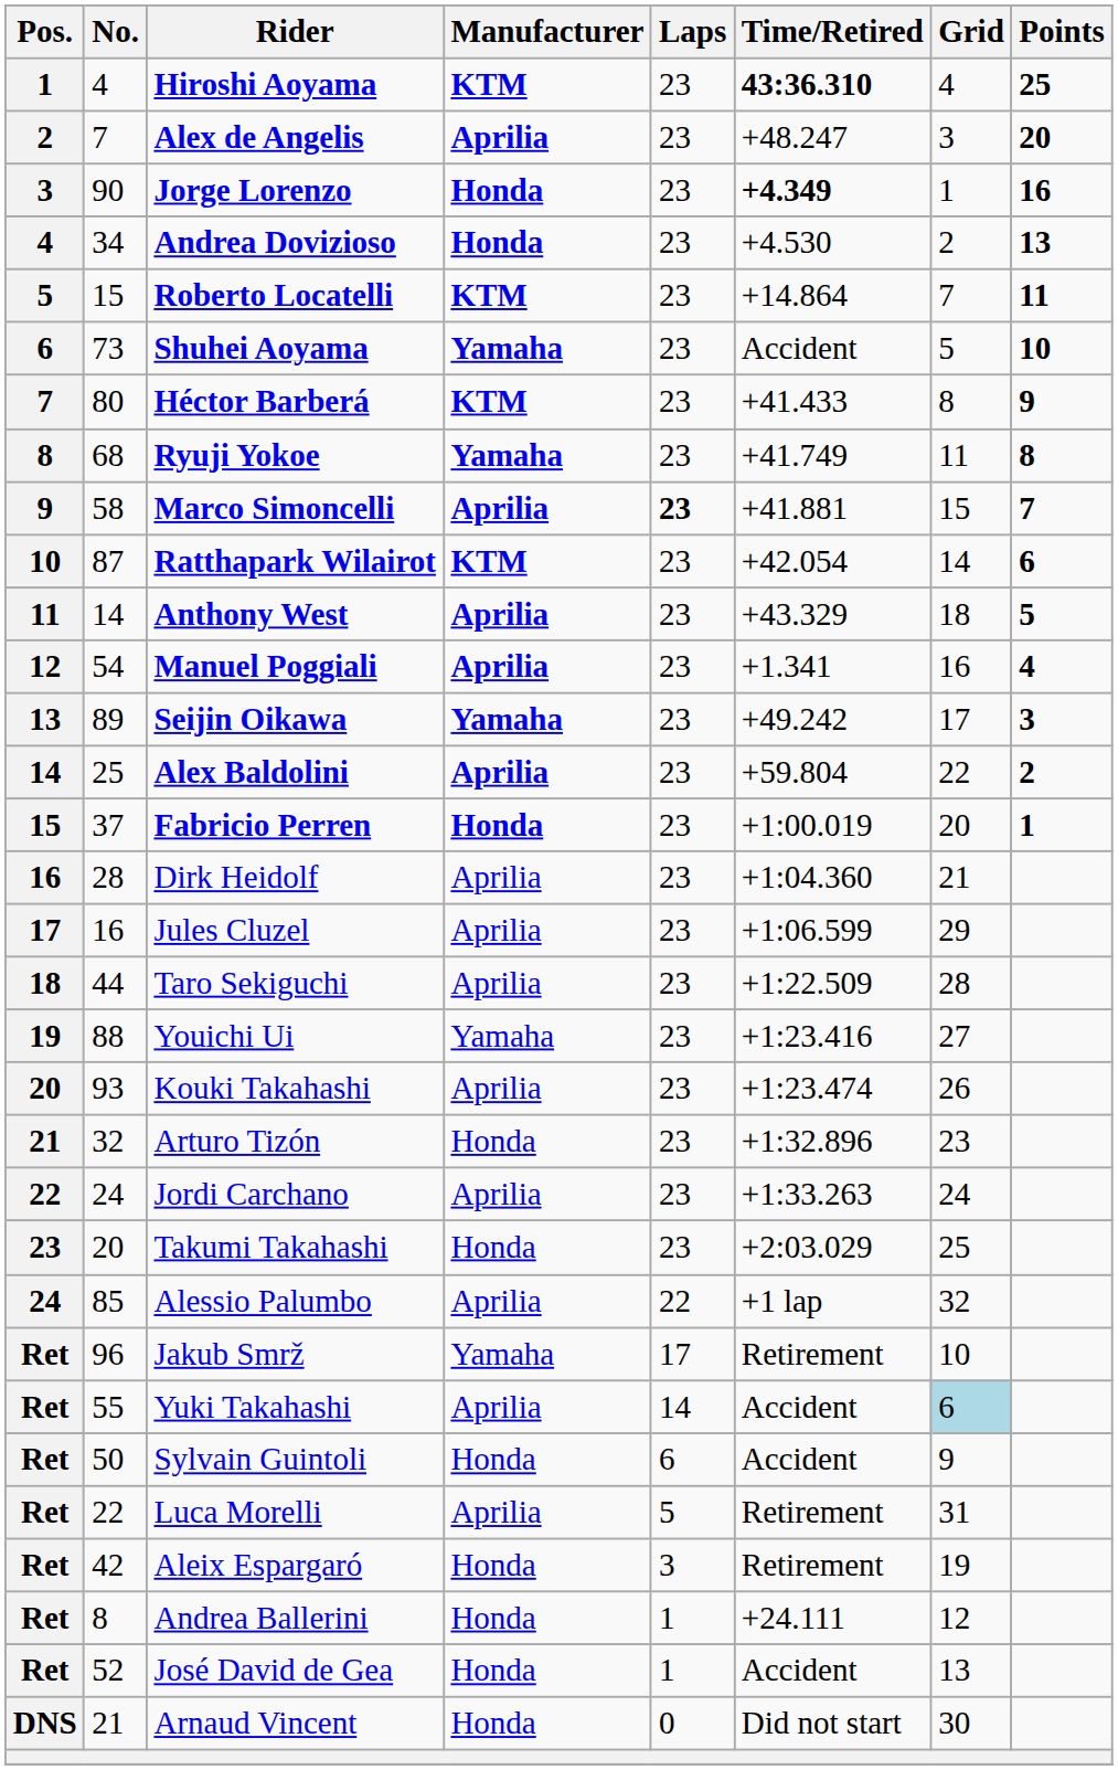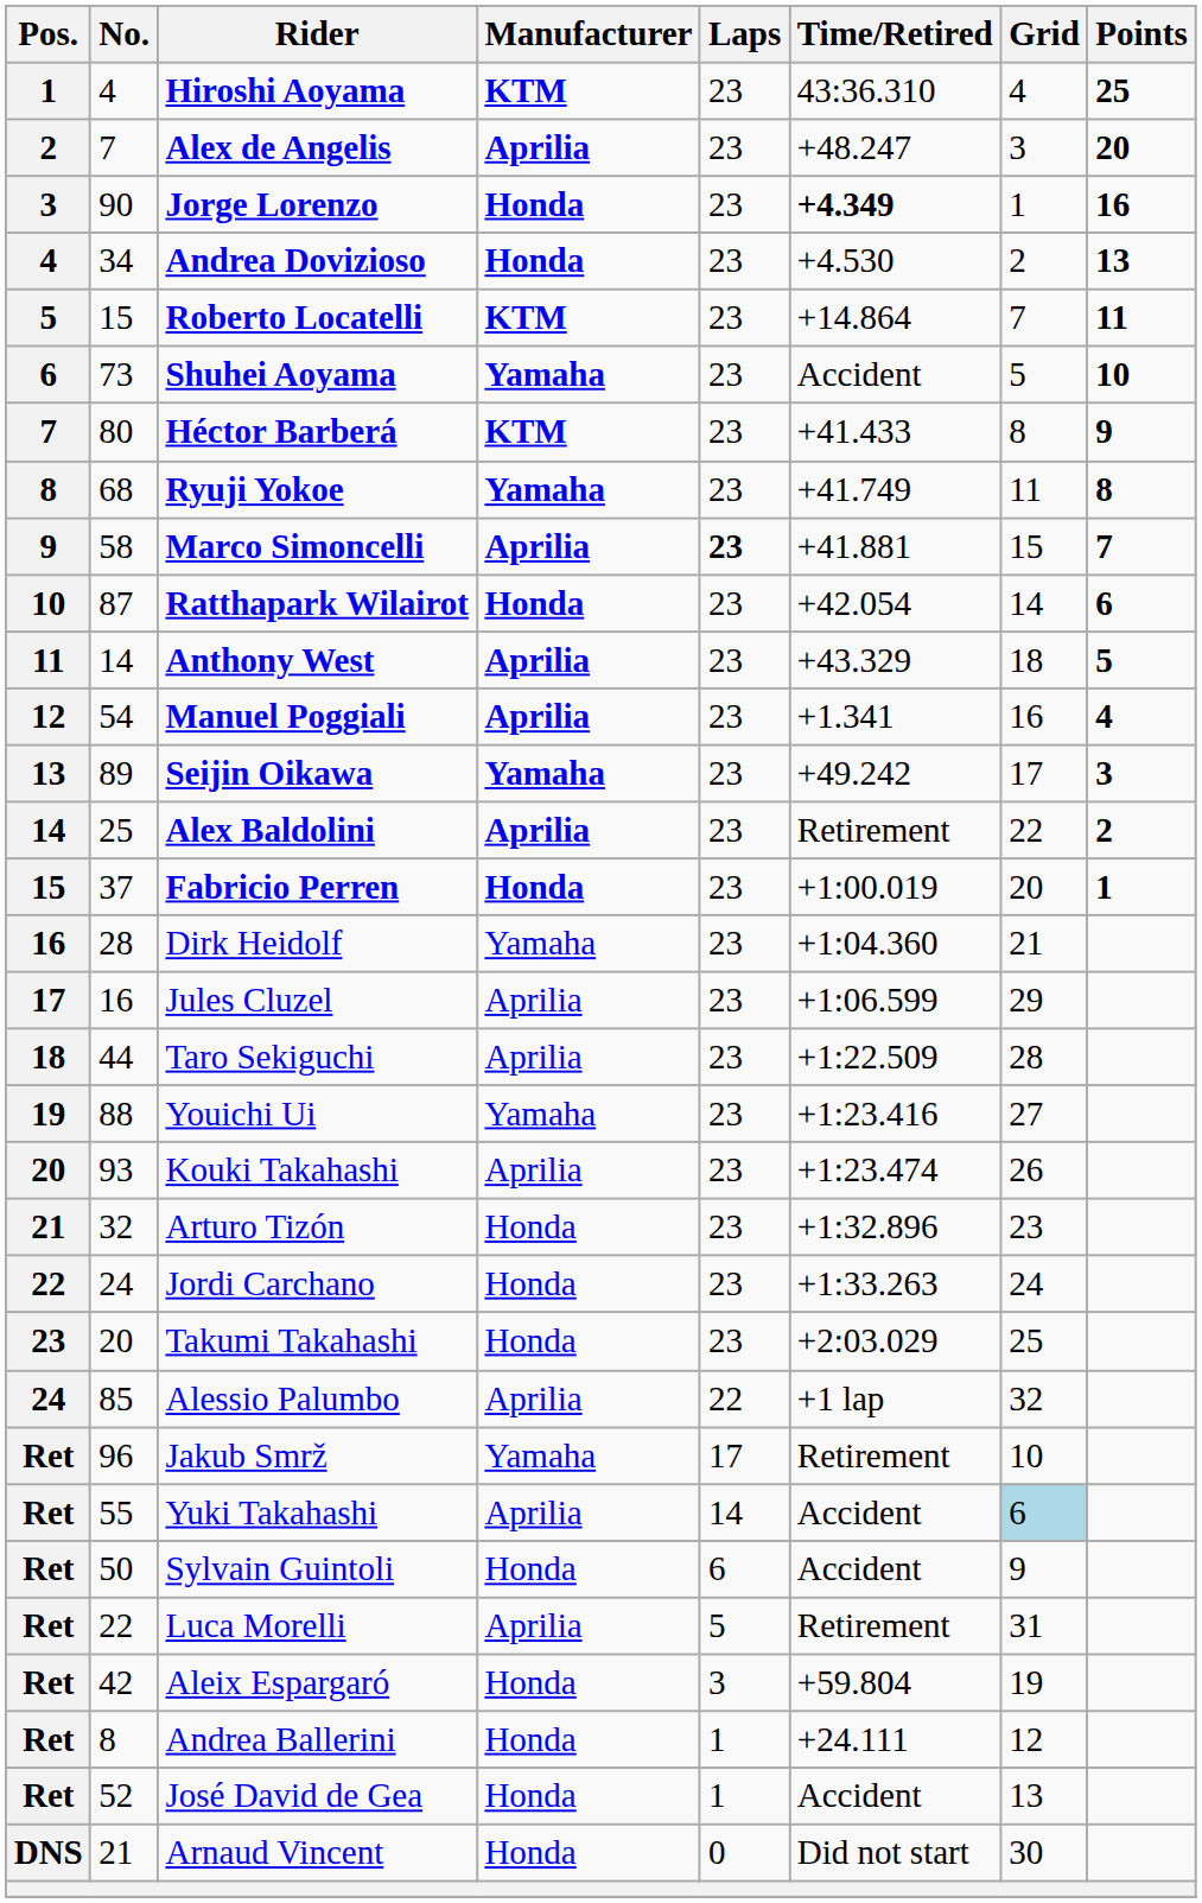Hiroshi Aoyama | Time/Retired: bold -> normal
Ratthapark Wilairot | Manufacturer: KTM -> Honda
Alex Baldolini | Time/Retired: +59.804 -> Retirement
Dirk Heidolf | Manufacturer: Aprilia -> Yamaha
Jordi Carchano | Manufacturer: Aprilia -> Honda
Aleix Espargaró | Time/Retired: Retirement -> +59.804
